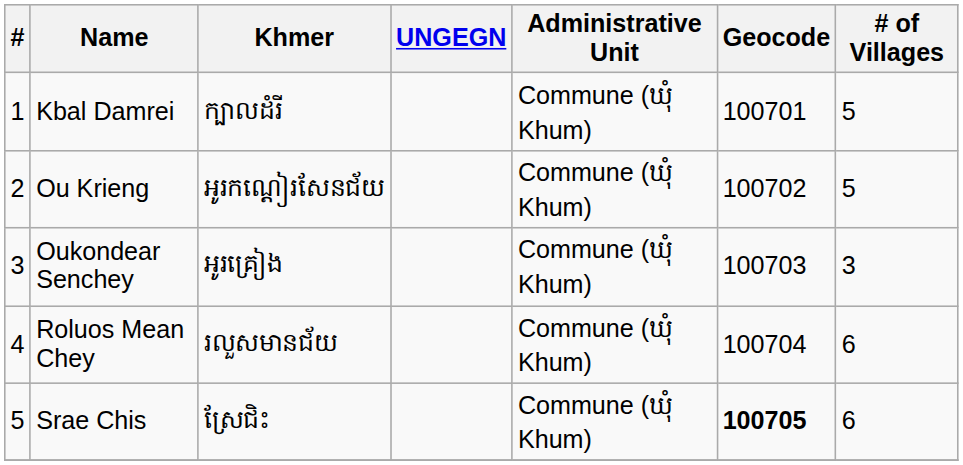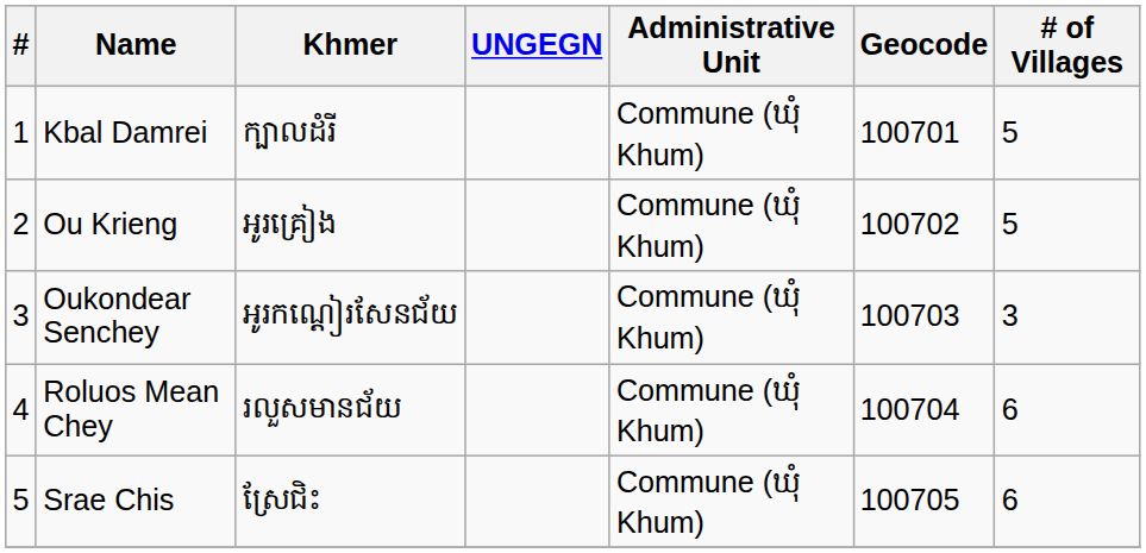Ou Krieng | Khmer: អូរកណ្តៀរសែនជ័យ -> អូរគ្រៀង
Oukondear Senchey | Khmer: អូរគ្រៀង -> អូរកណ្តៀរសែនជ័យ
Srae Chis | Geocode: bold -> normal
